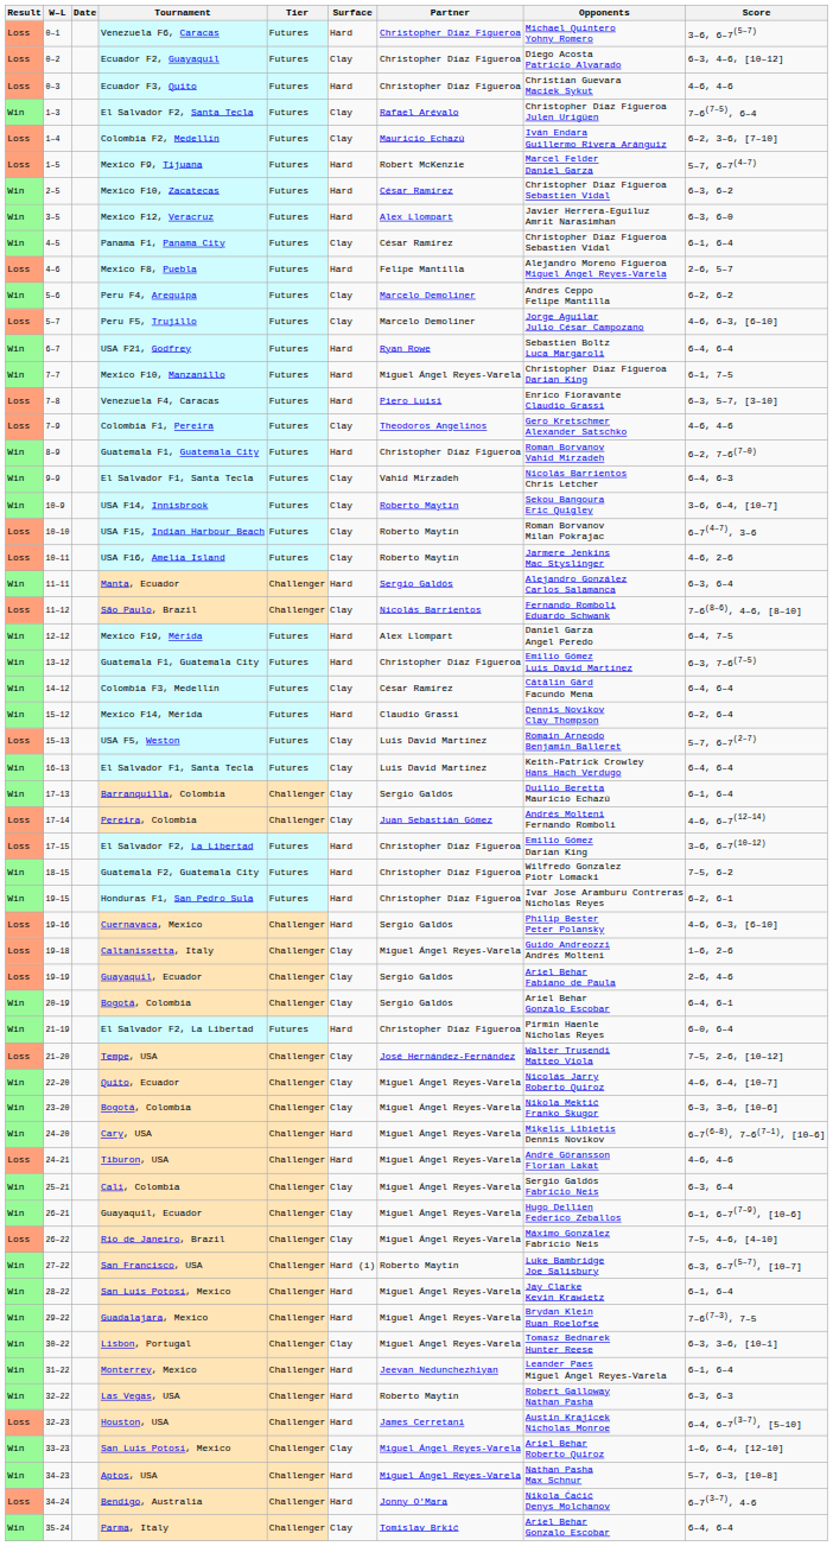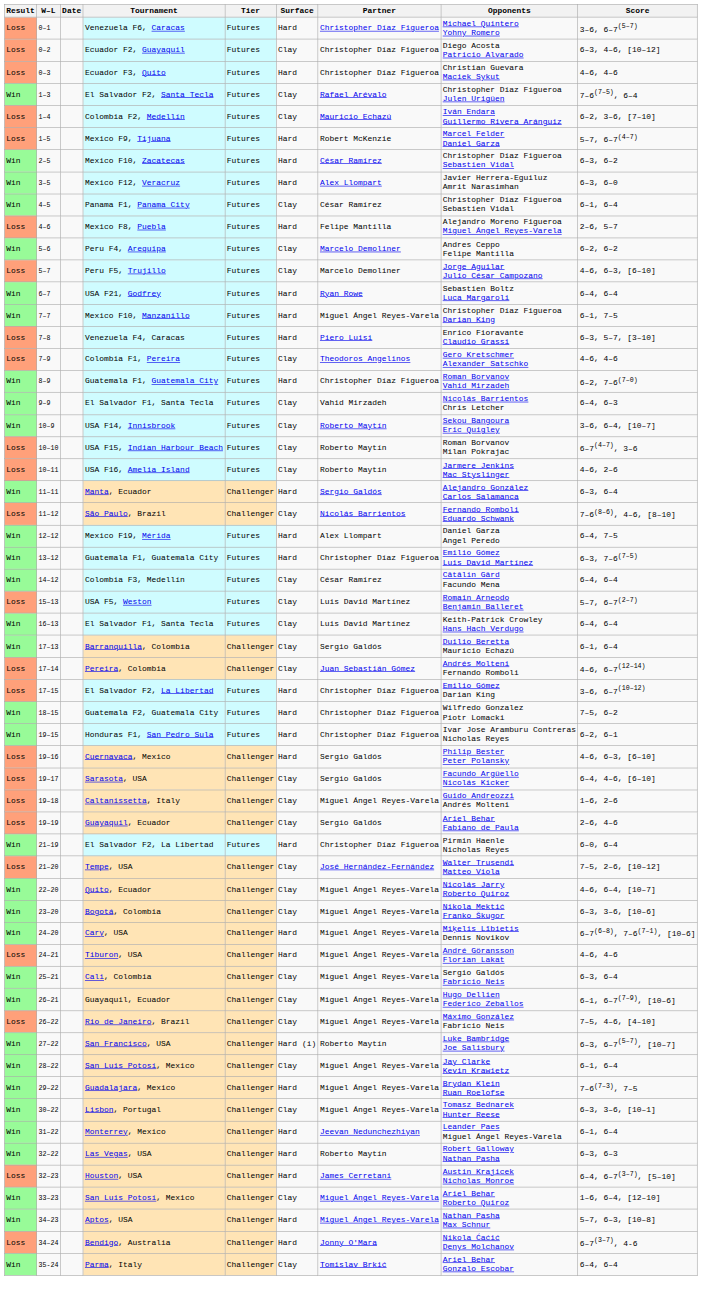- row: Win | 15–12 | Mexico F14, Mérida | Futures | Hard | Claudio Grassi | Dennis Novikov Clay Thompson | 6–2, 6–4
+ row: Loss | 19–17 | Sarasota, USA | Challenger | Clay | Sergio Galdós | Facundo Argüello Nicolás Kicker | 6–4, 4–6, [6–10]
- row: Win | 20–19 | Bogotá, Colombia | Challenger | Clay | Sergio Galdós | Ariel Behar Gonzalo Escobar | 6–4, 6–1
28–22 | Surface: Hard -> Clay
